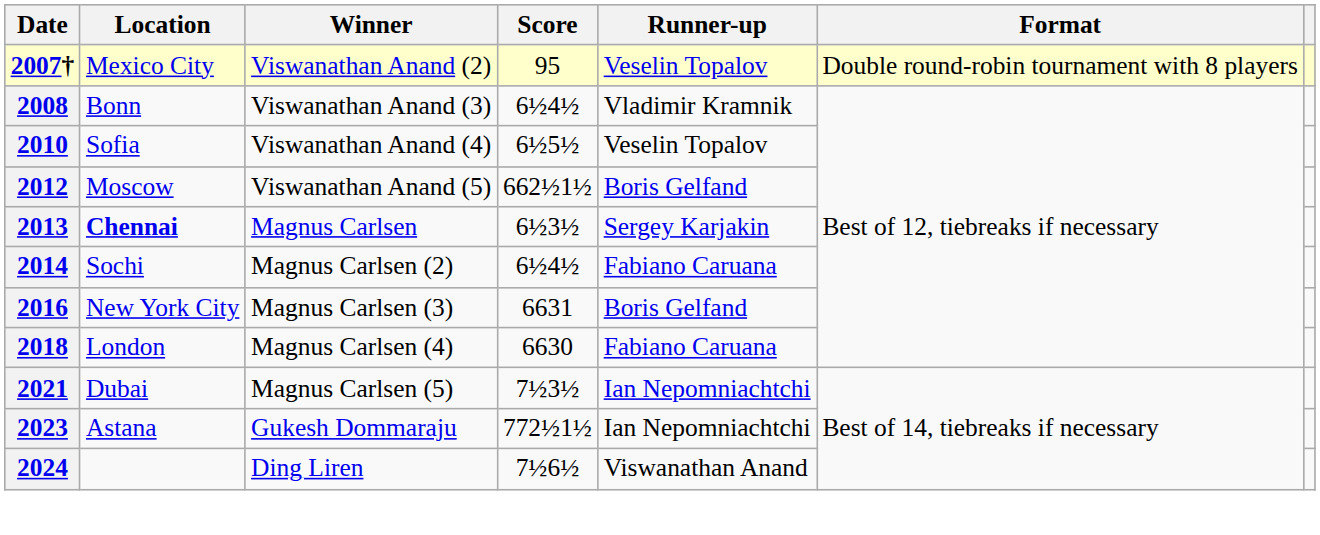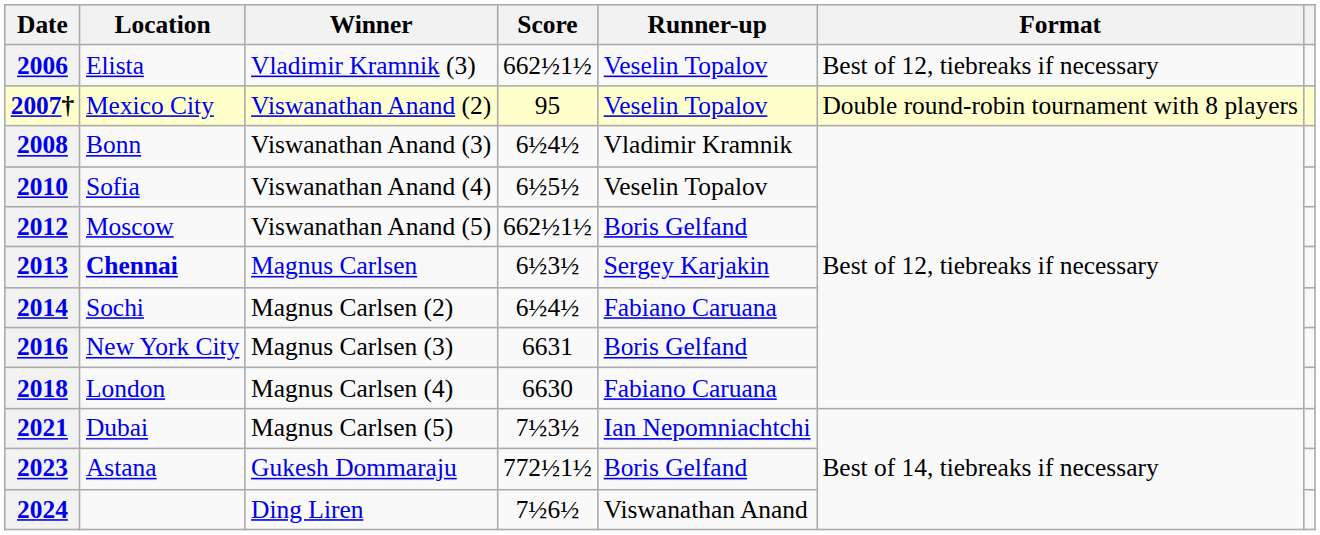+ row: 2006 | Elista | Vladimir Kramnik (3) | 662½1½ | Veselin Topalov | Best of 12, tiebreaks if necessary
2023 | Runner-up: Ian Nepomniachtchi -> Boris Gelfand
